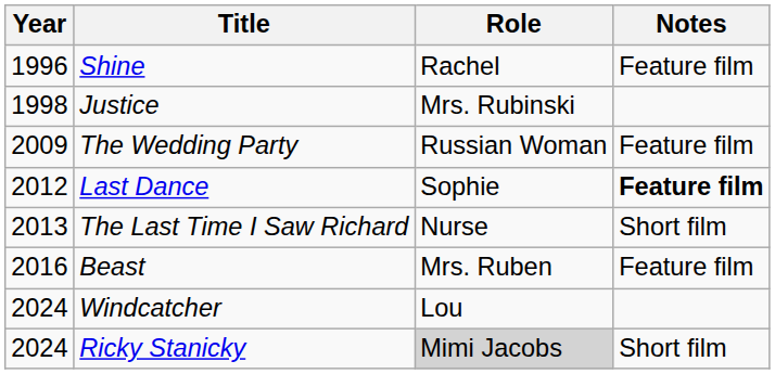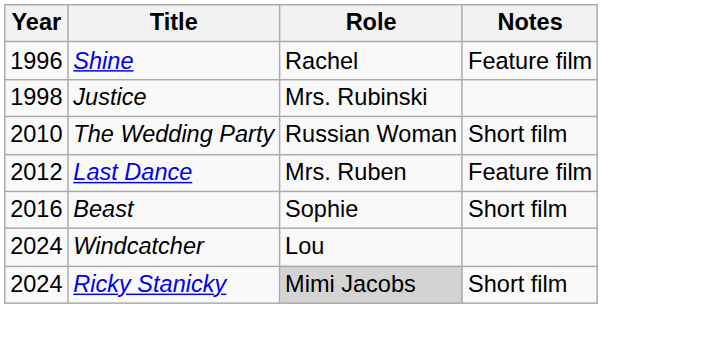The Wedding Party | Year: 2009 -> 2010
The Wedding Party | Notes: Feature film -> Short film
Last Dance | Role: Sophie -> Mrs. Ruben
Last Dance | Notes: bold -> normal
- row: 2013 | The Last Time I Saw Richard | Nurse | Short film
Beast | Role: Mrs. Ruben -> Sophie
Beast | Notes: Feature film -> Short film
